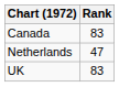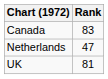UK | Rank: 83 -> 81
